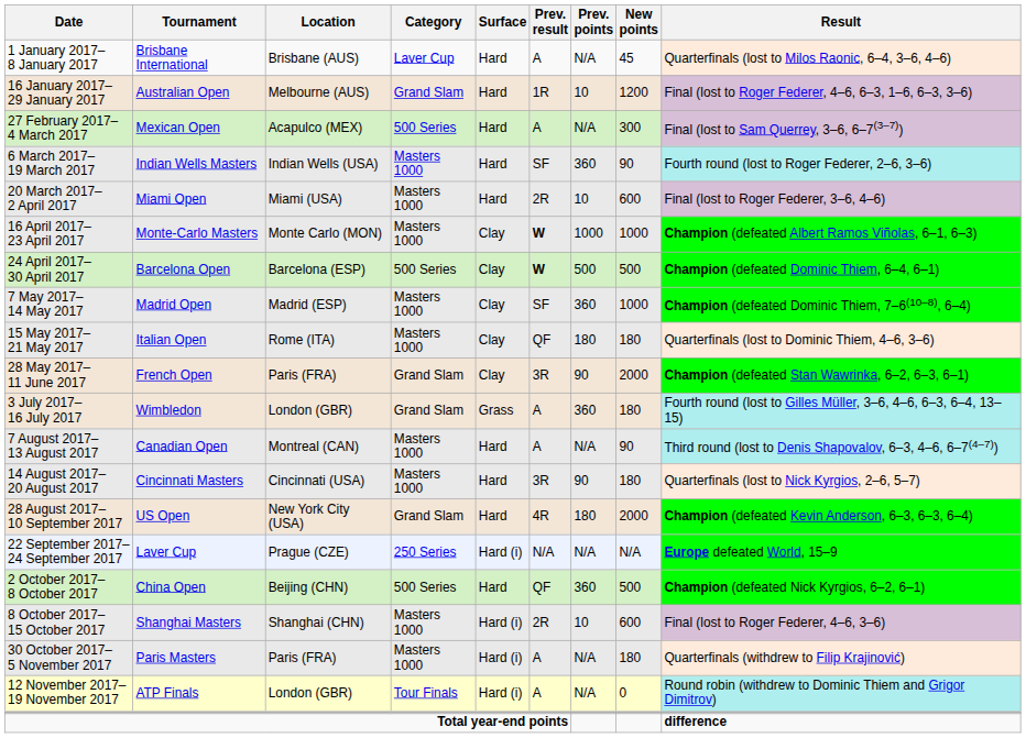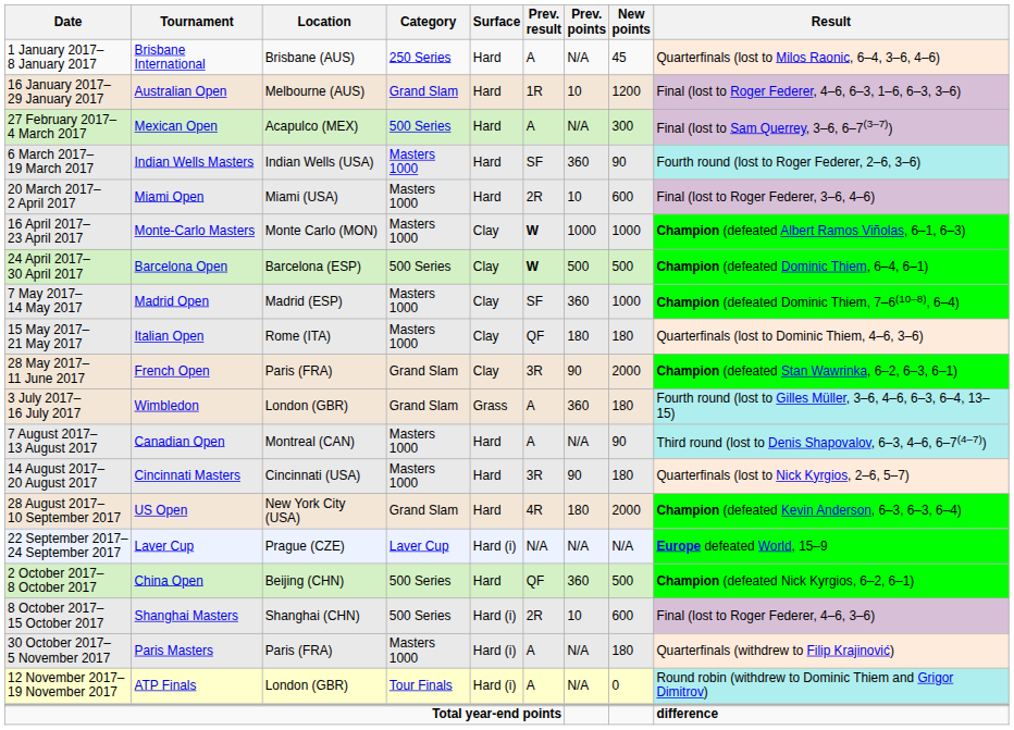1 January 2017– 8 January 2017 | Category: Laver Cup -> 250 Series
22 September 2017– 24 September 2017 | Category: 250 Series -> Laver Cup
8 October 2017– 15 October 2017 | Category: Masters 1000 -> 500 Series
